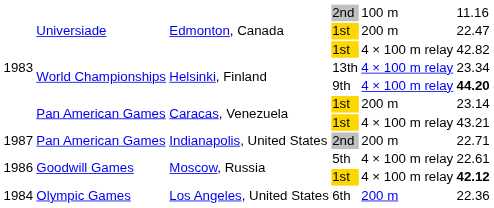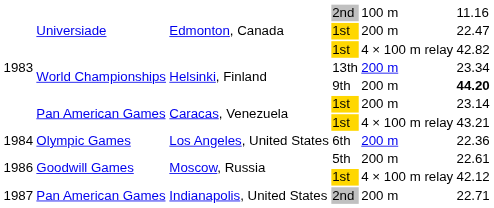Helsinki, Finland / 13th | column 5: 4 × 100 m relay -> 200 m
Helsinki, Finland / 9th | column 5: 4 × 100 m relay -> 200 m
rows swapped: Los Angeles, United States <-> Indianapolis, United States
Moscow, Russia / 5th | column 5: 4 × 100 m relay -> 200 m
Moscow, Russia / 1st | column 6: bold -> normal
